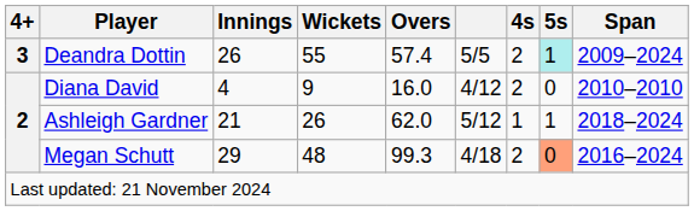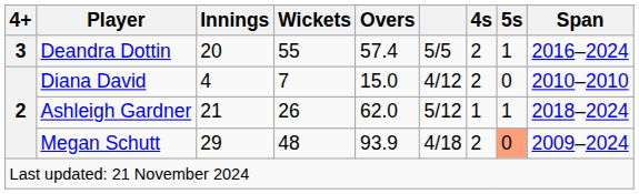Deandra Dottin | Innings: 26 -> 20
Deandra Dottin | 5s: paleturquoise background -> no background
Deandra Dottin | Span: 2009–2024 -> 2016–2024
Diana David | Wickets: 9 -> 7
Diana David | Overs: 16.0 -> 15.0
Megan Schutt | Overs: 99.3 -> 93.9
Megan Schutt | Span: 2016–2024 -> 2009–2024
